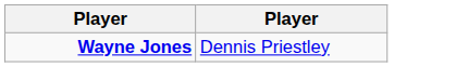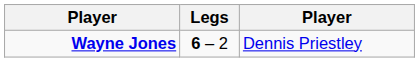+ column: Legs | 6 – 2
